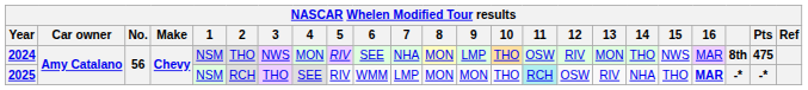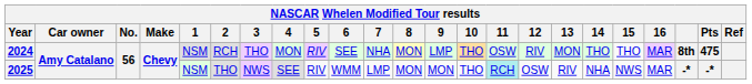2024 | 2: THO -> RCH
2024 | 3: NWS -> THO
2024 | 15: NWS -> THO
2025 | 2: RCH -> THO
2025 | 3: THO -> NWS
2025 | 15: THO -> NWS
2025 | 16: bold -> normal
